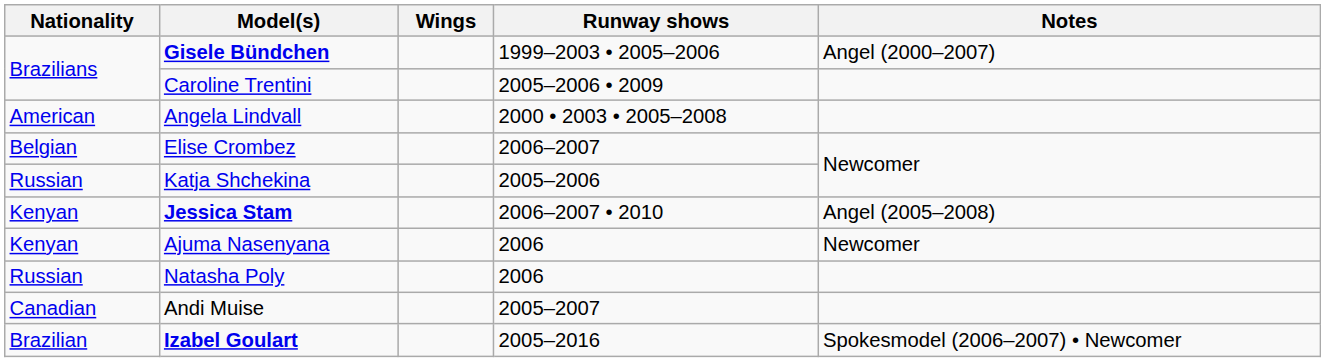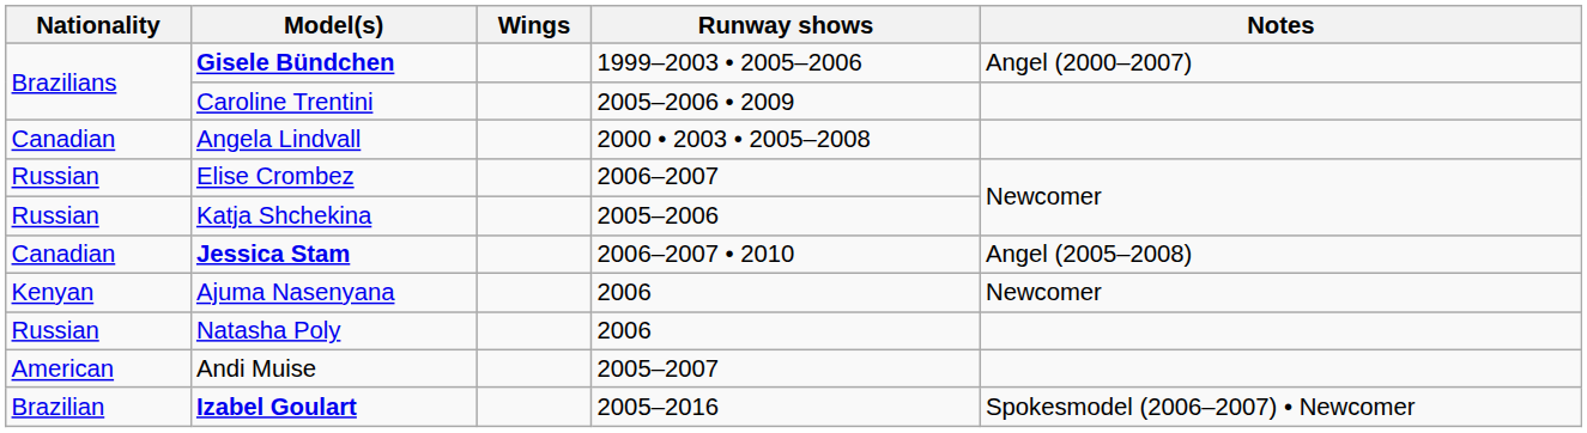Angela Lindvall | Nationality: American -> Canadian
Elise Crombez | Nationality: Belgian -> Russian
Jessica Stam | Nationality: Kenyan -> Canadian
Andi Muise | Nationality: Canadian -> American
